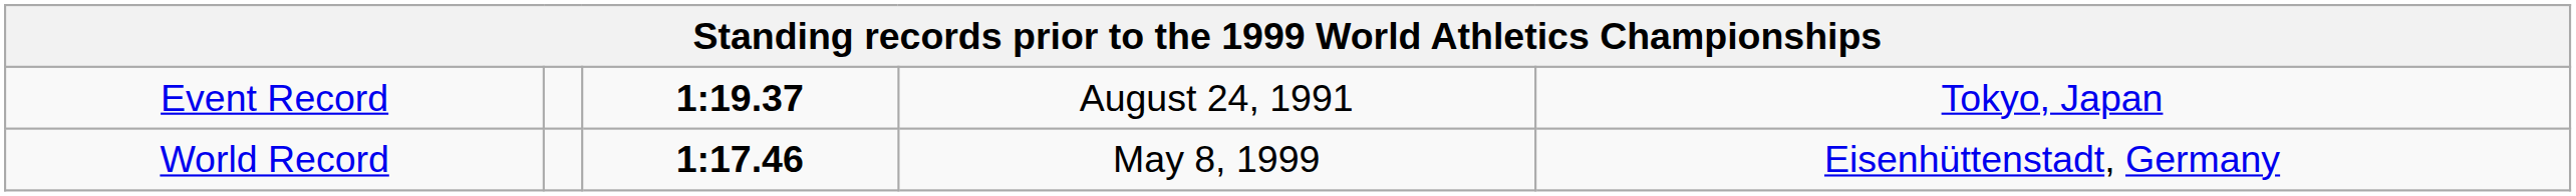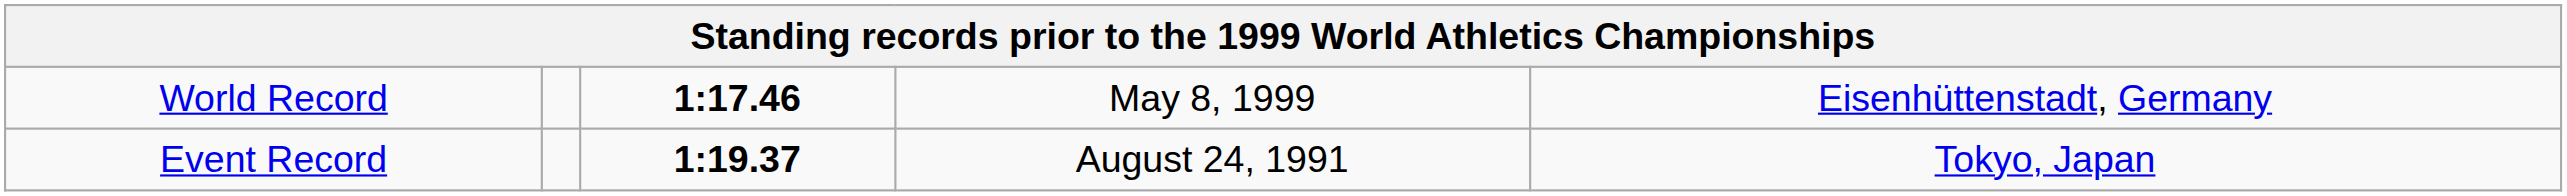rows swapped: World Record <-> Event Record
